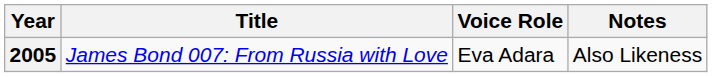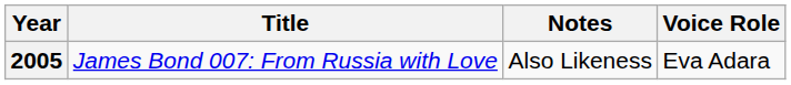columns swapped: Voice Role <-> Notes
